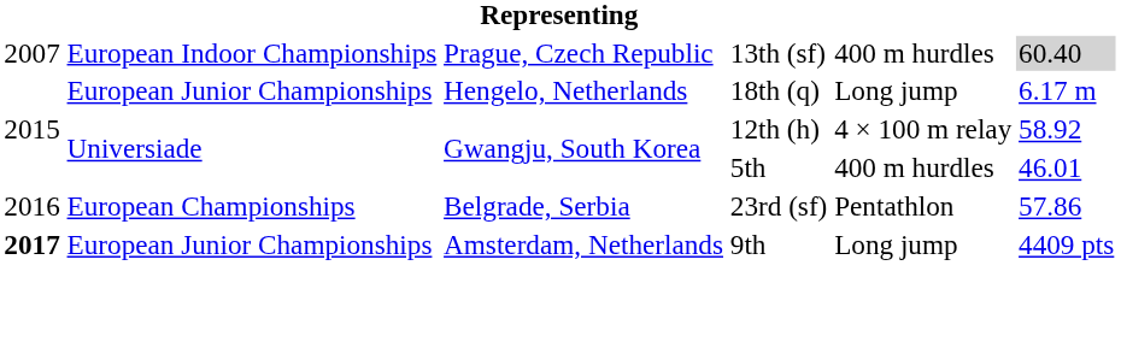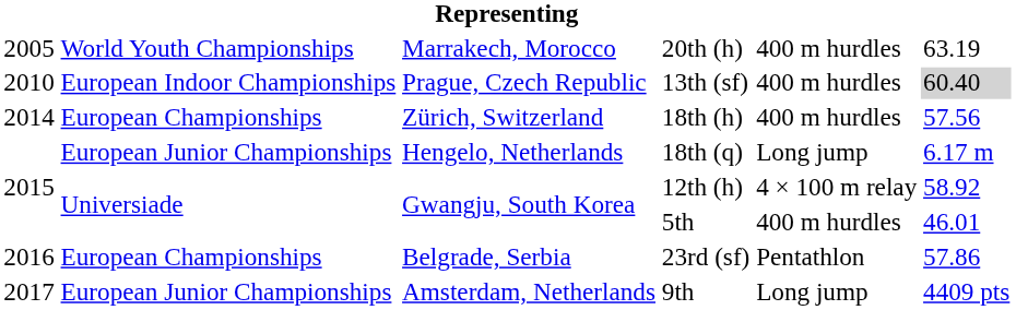+ row: 2005 | World Youth Championships | Marrakech, Morocco | 20th (h) | 400 m hurdles | 63.19
13th (sf) | column 1: 2007 -> 2010
+ row: 2014 | European Championships | Zürich, Switzerland | 18th (h) | 400 m hurdles | 57.56
9th | column 1: bold -> normal
